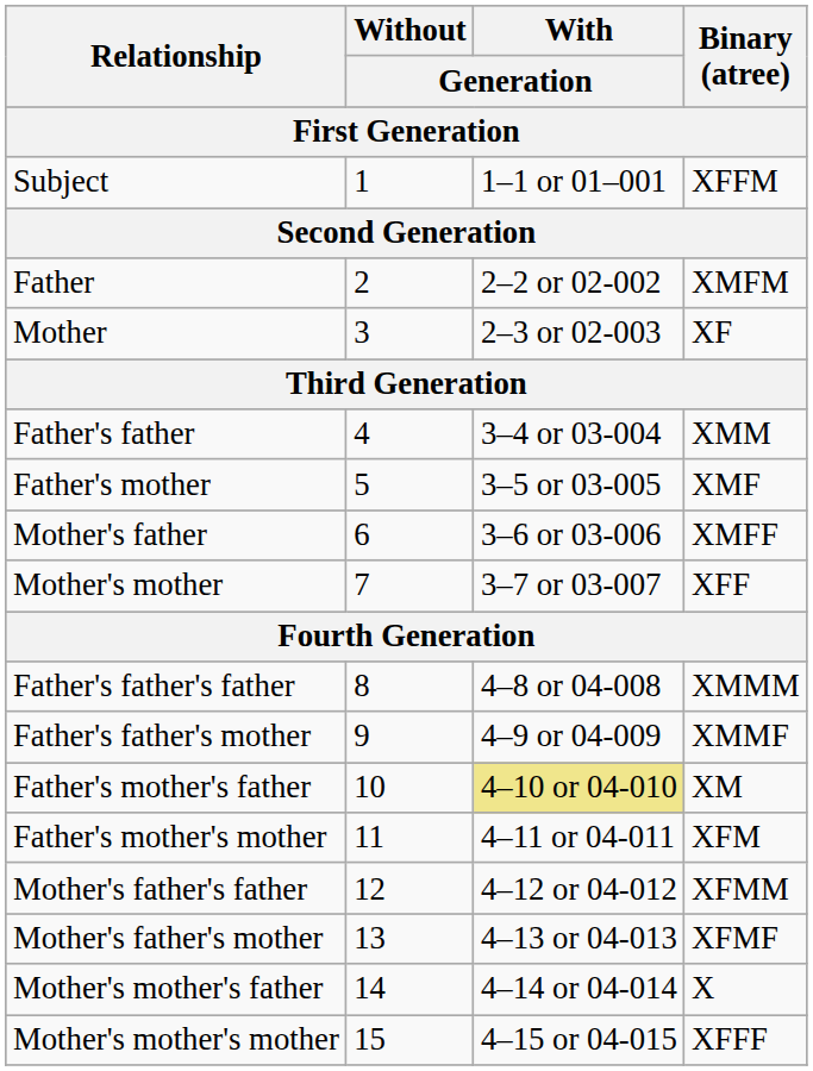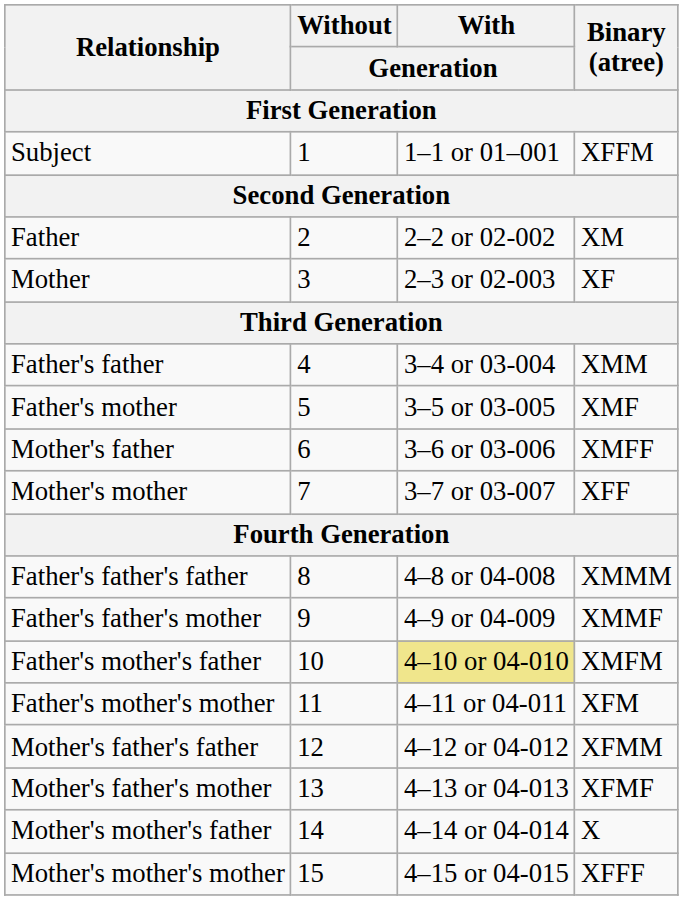Father | Binary (atree): XMFM -> XM
Father's mother's father | Binary (atree): XM -> XMFM
